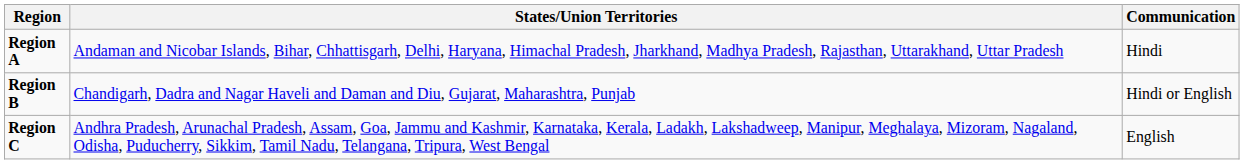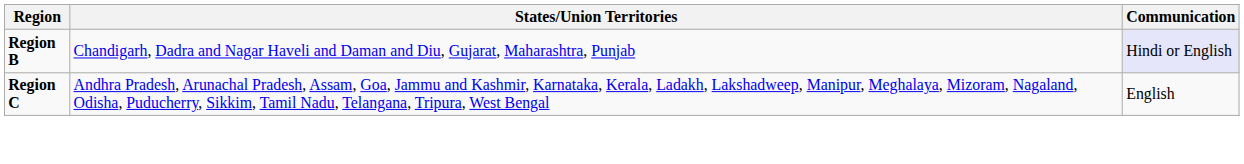- row: Region A | Andaman and Nicobar Islands, Bihar, Chhattisgarh, Delhi, Haryana, Himachal Pradesh, Jharkhand, Madhya Pradesh, Rajasthan, Uttarakhand, Uttar Pradesh | Hindi
Region B | Communication: no background -> lavender background
